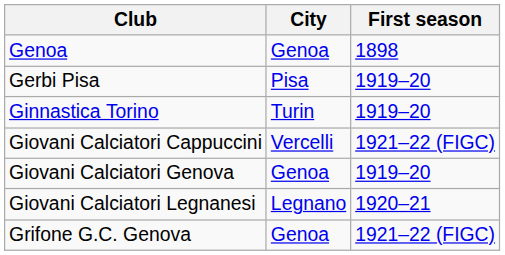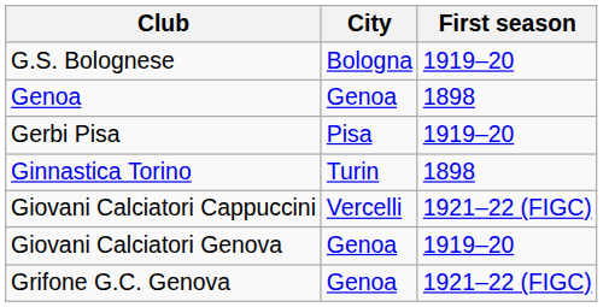+ row: G.S. Bolognese | Bologna | 1919–20
Ginnastica Torino | First season: 1919–20 -> 1898
- row: Giovani Calciatori Legnanesi | Legnano | 1920–21
